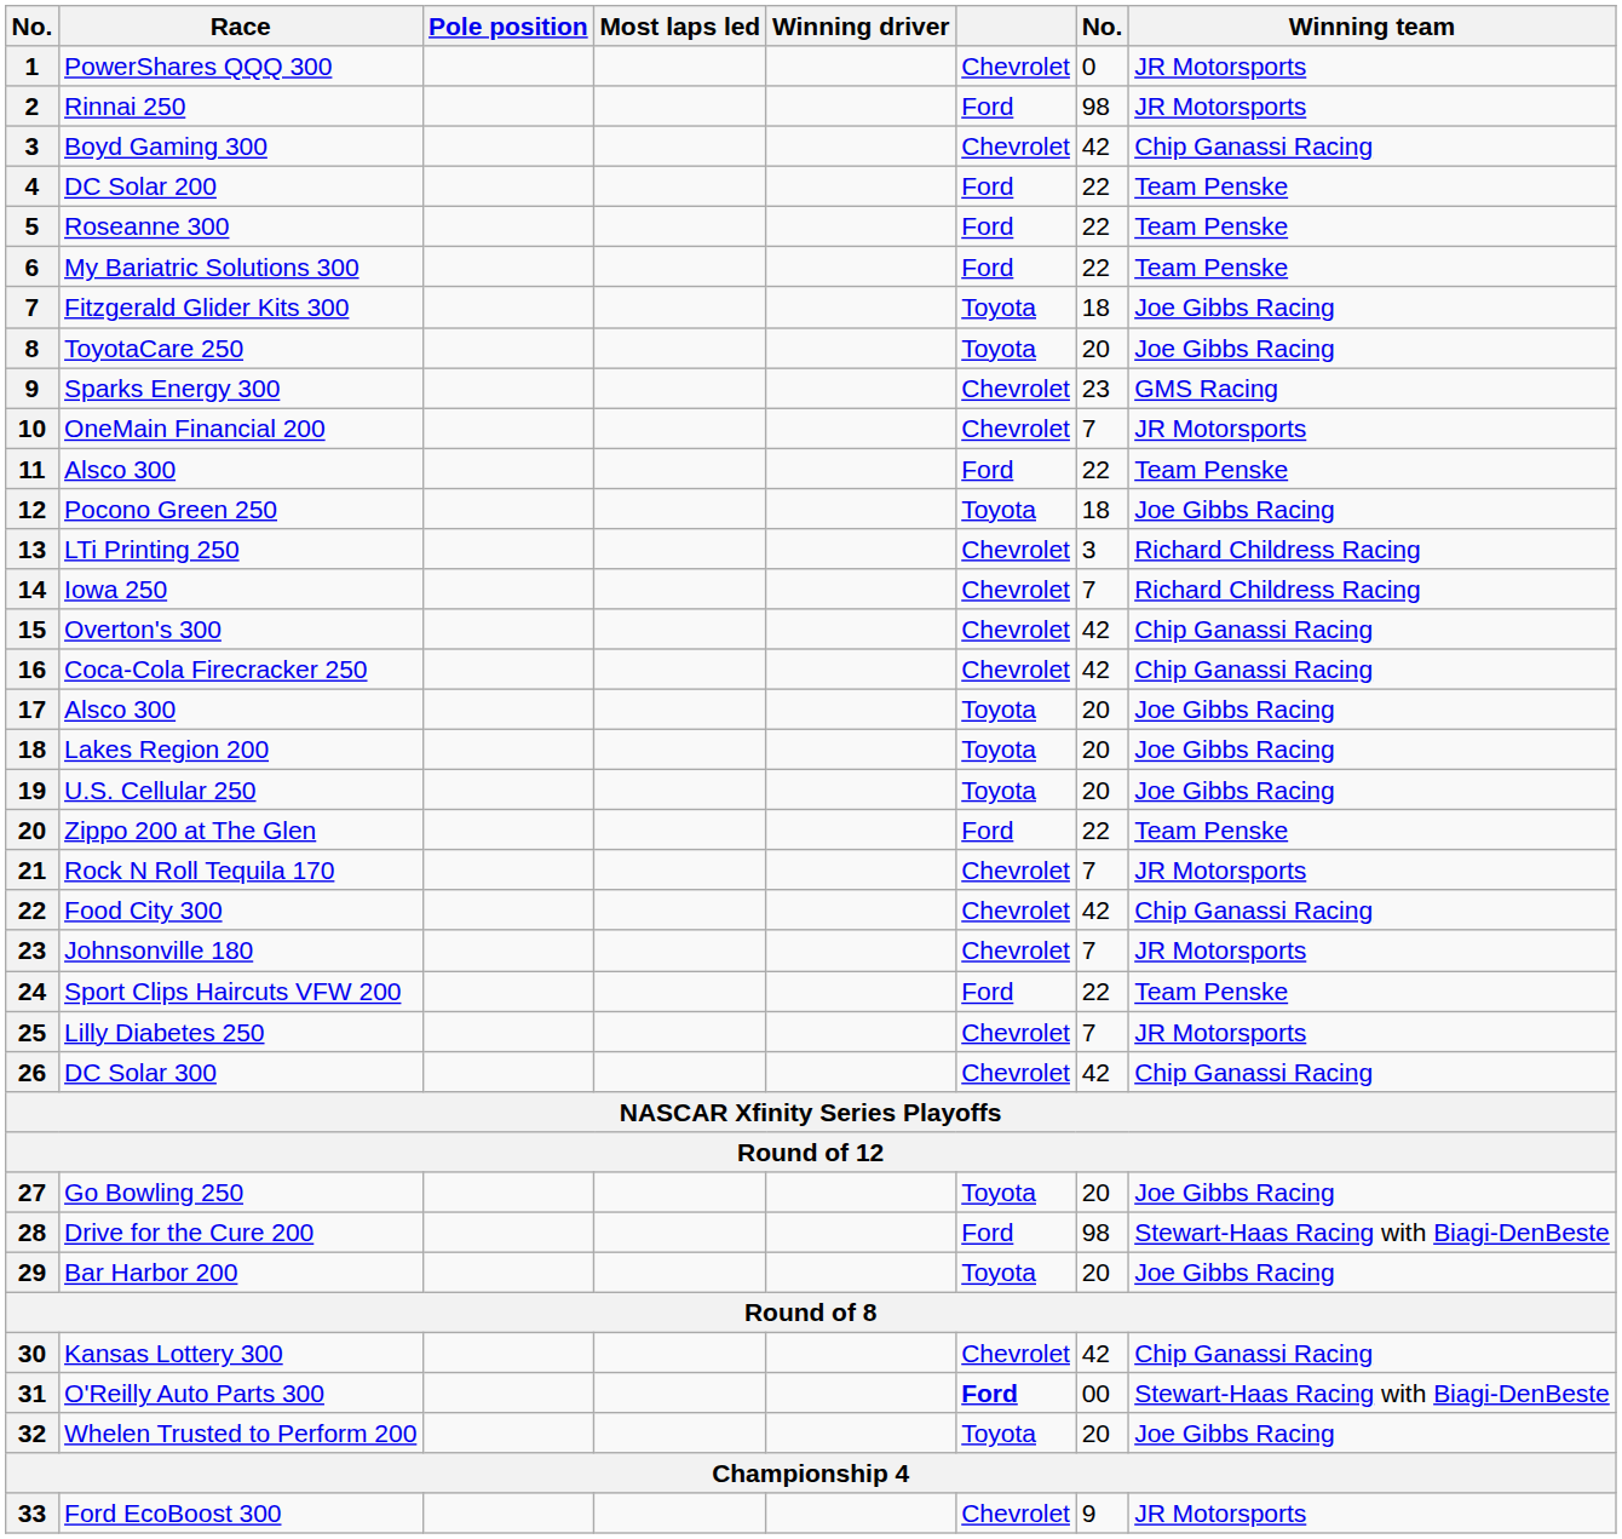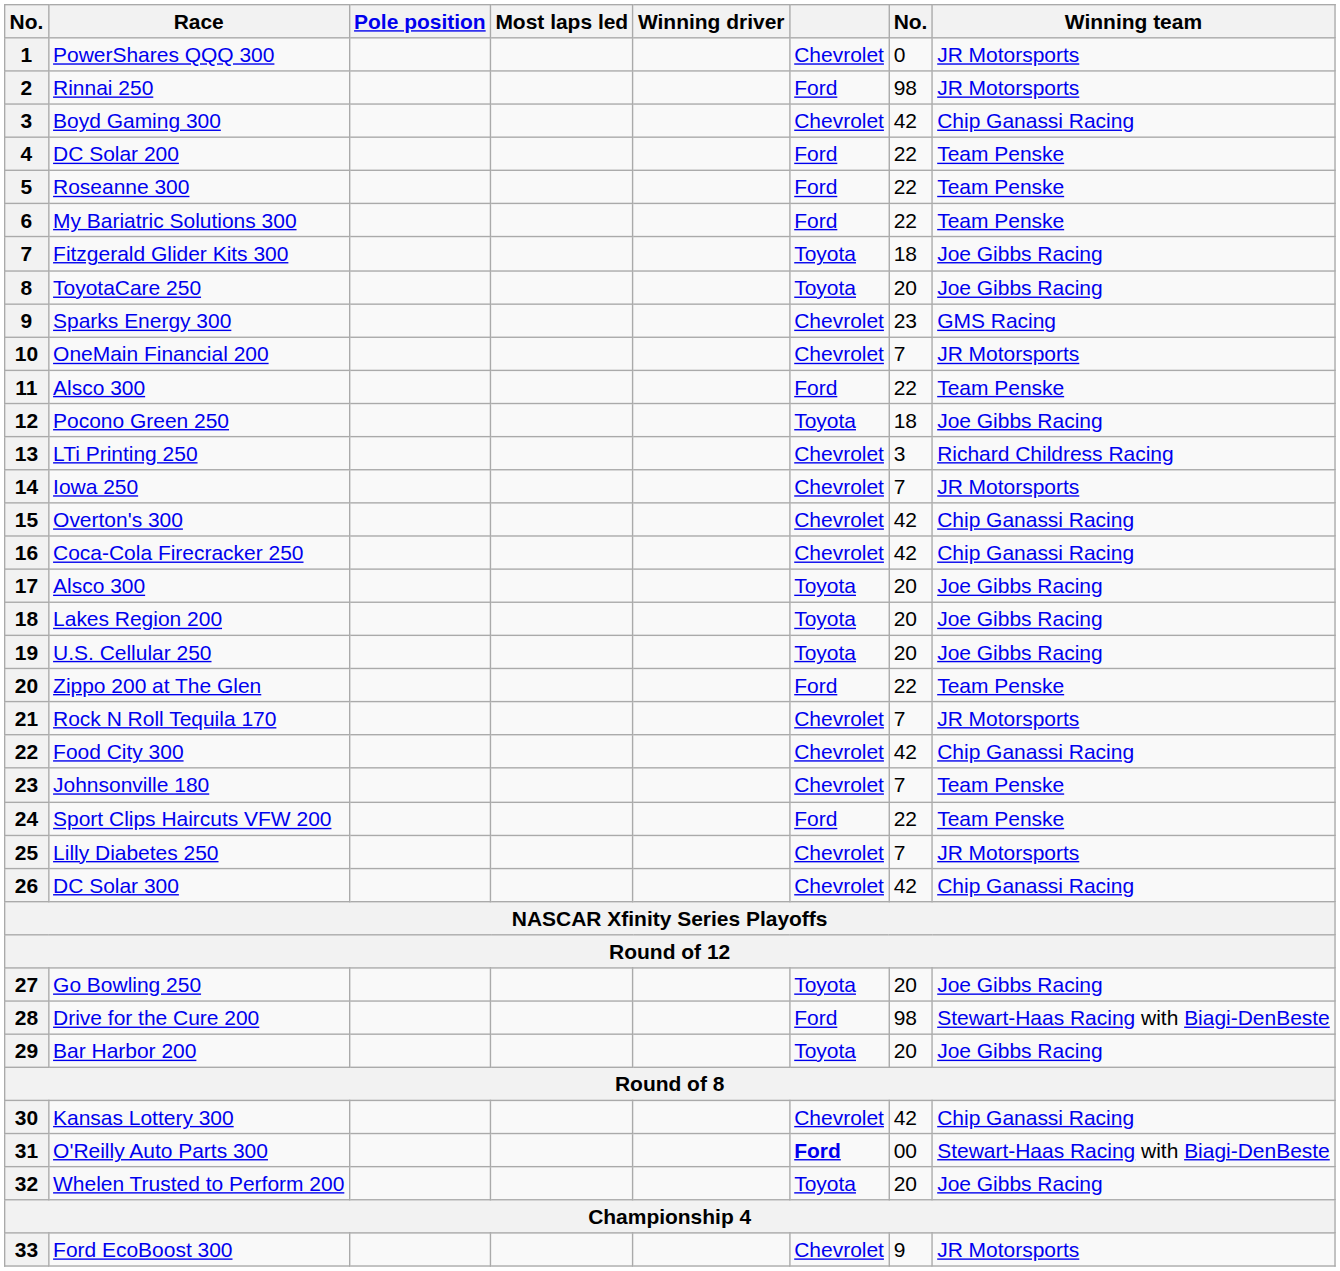Iowa 250 | Winning team: Richard Childress Racing -> JR Motorsports
Johnsonville 180 | Winning team: JR Motorsports -> Team Penske
